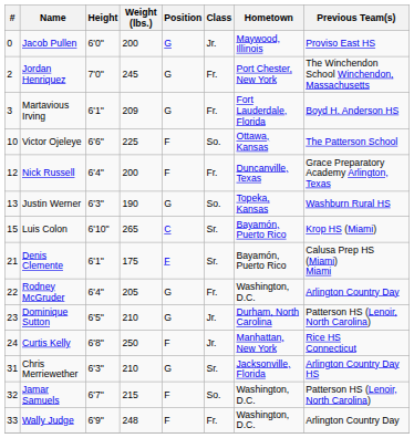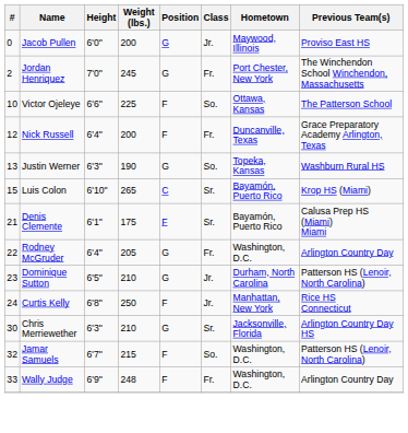- row: 3 | Martavious Irving | 6'1" | 209 | G | Fr. | Fort Lauderdale, Florida | Boyd H. Anderson HS
Chris Merriewether | #: 31 -> 30
